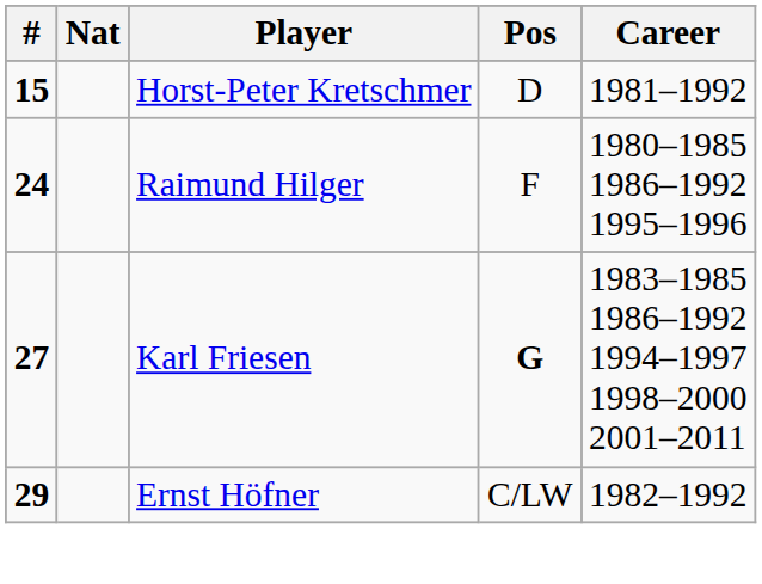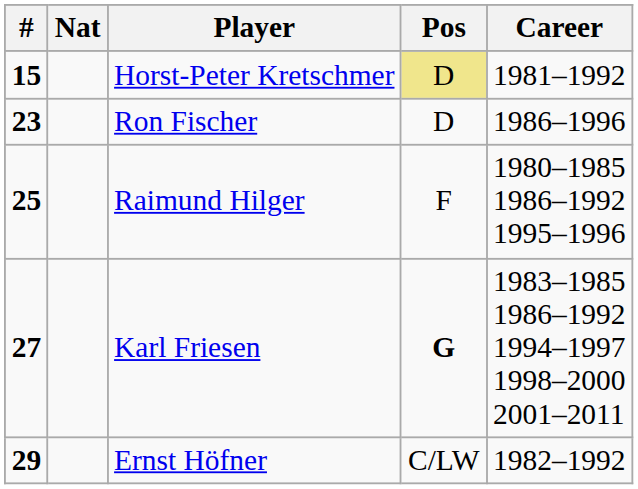Horst-Peter Kretschmer | Pos: no background -> khaki background
+ row: 23 | Ron Fischer | D | 1986–1996
Raimund Hilger | #: 24 -> 25
